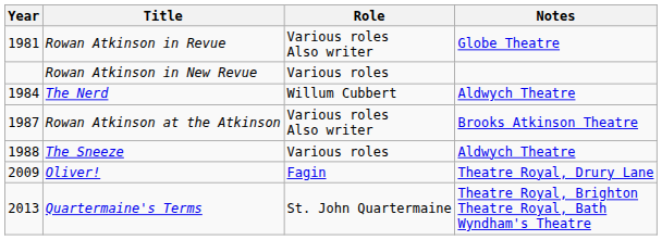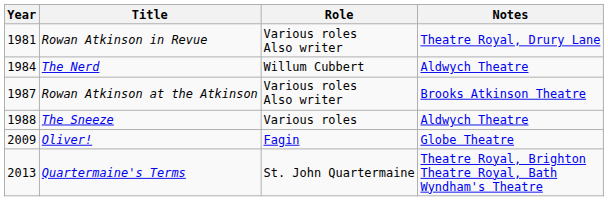Rowan Atkinson in Revue | Notes: Globe Theatre -> Theatre Royal, Drury Lane
- row: Rowan Atkinson in New Revue | Various roles
Oliver! | Notes: Theatre Royal, Drury Lane -> Globe Theatre
